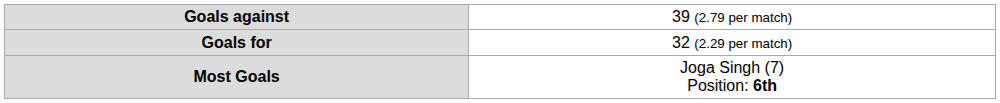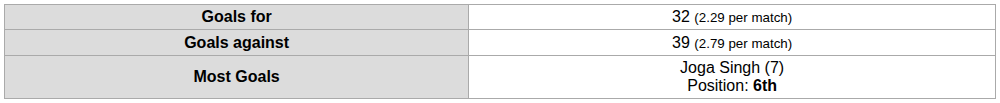rows swapped: Goals for <-> Goals against
